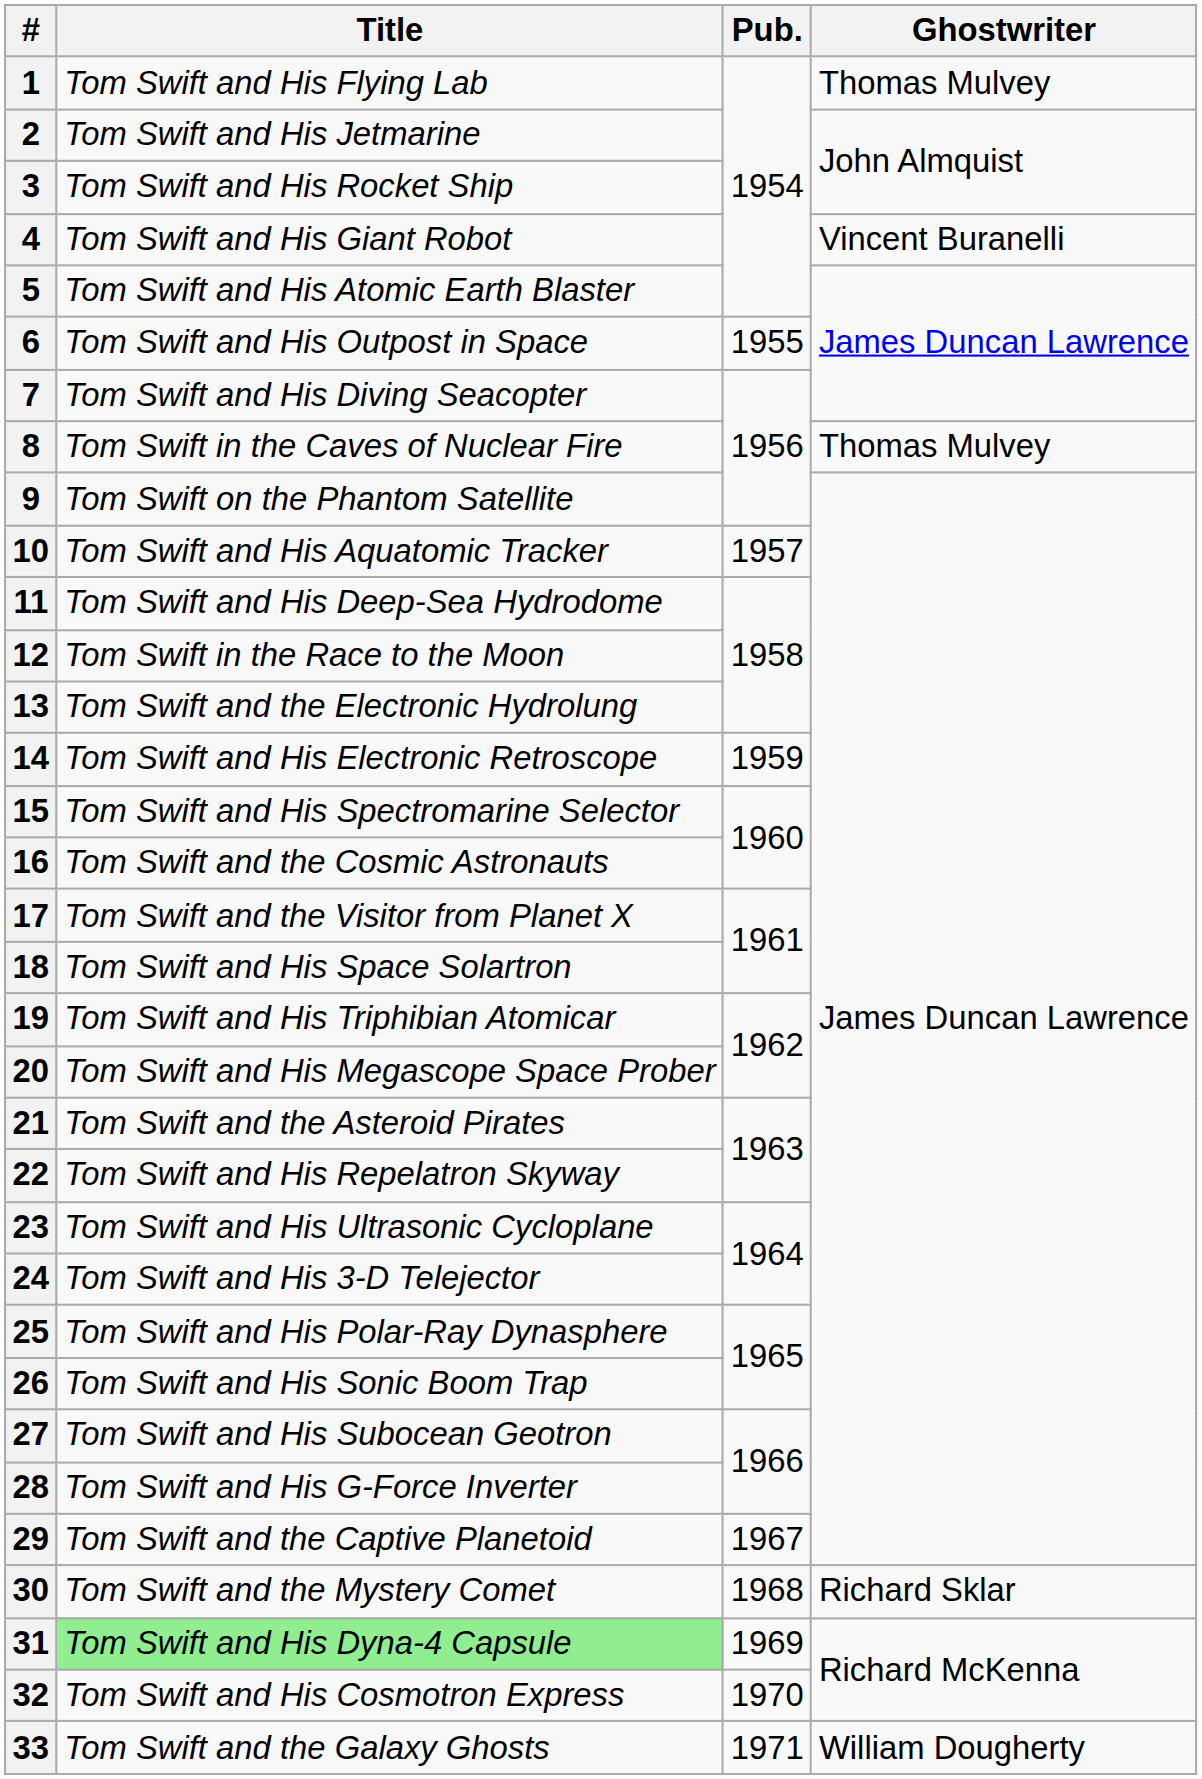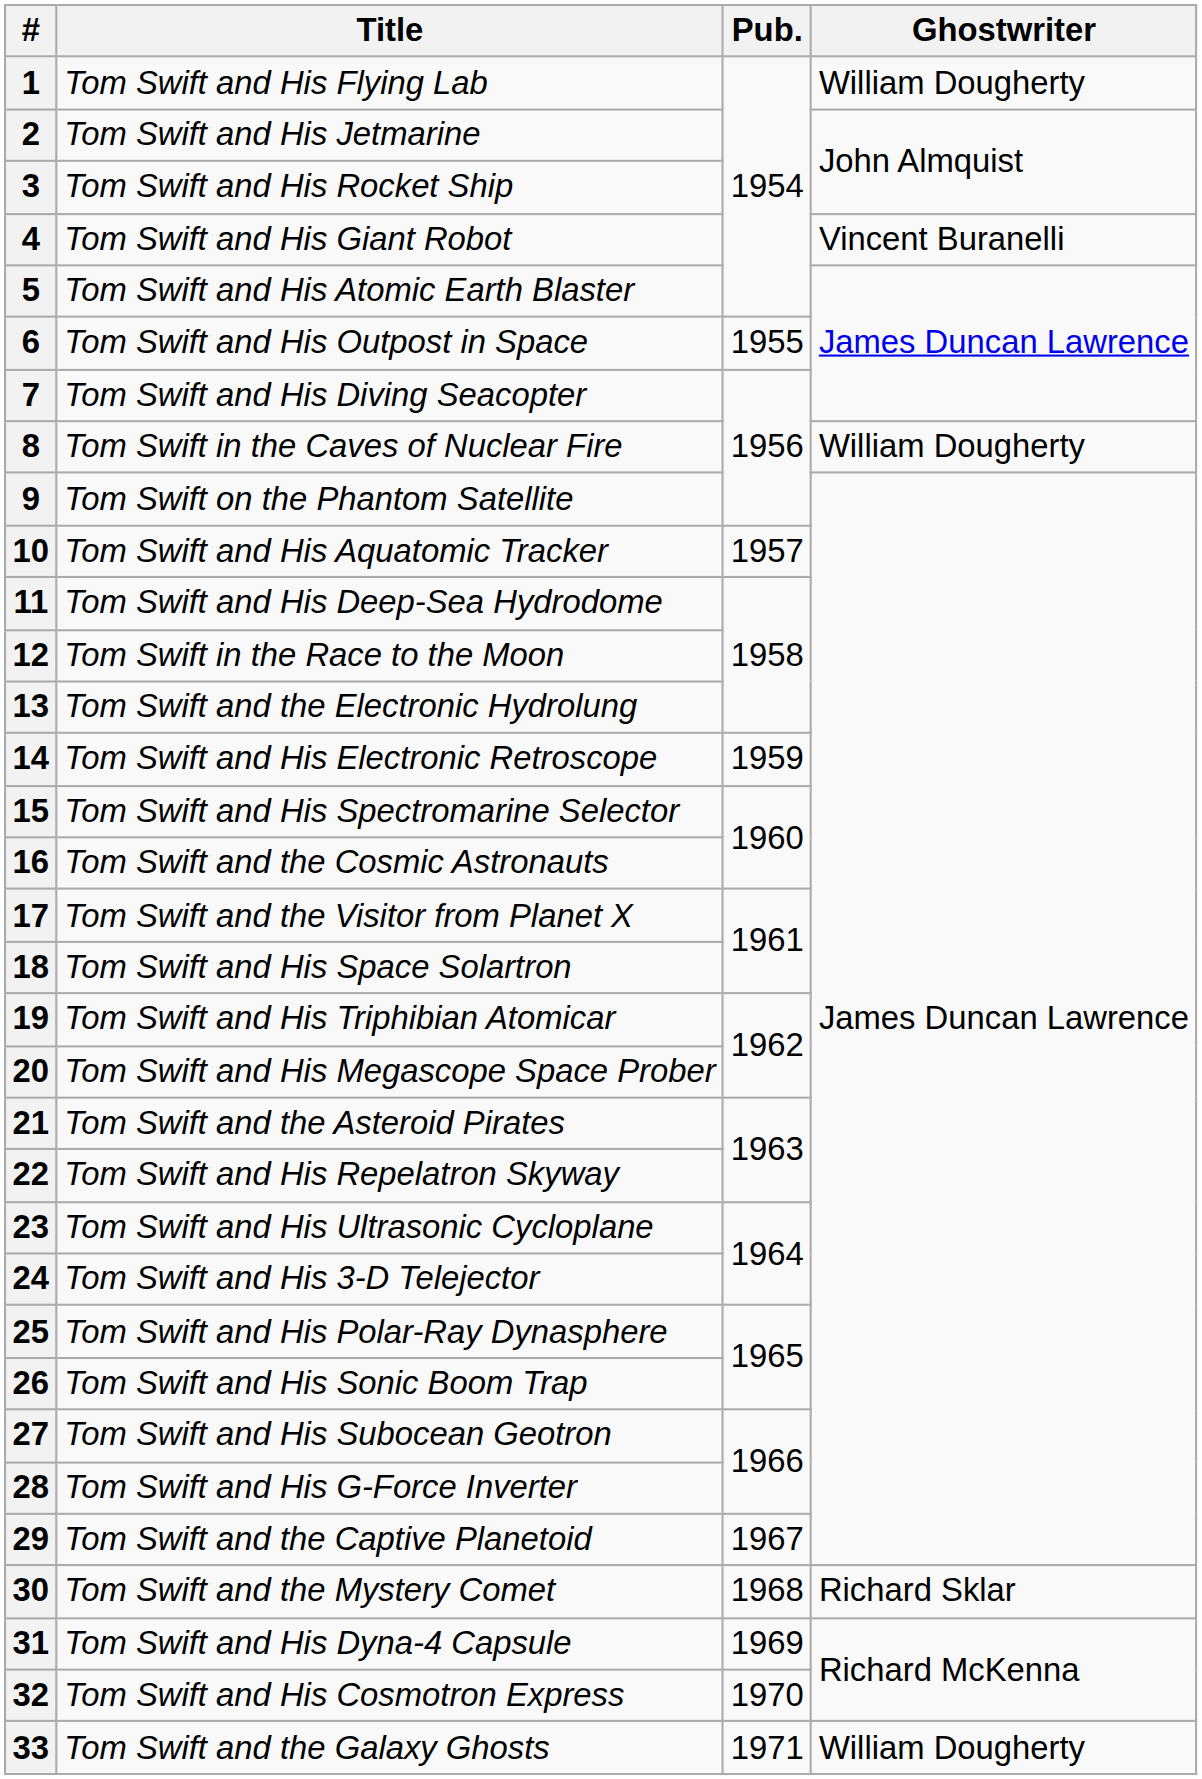1 | Ghostwriter: Thomas Mulvey -> William Dougherty
8 | Ghostwriter: Thomas Mulvey -> William Dougherty
31 | Title: lightgreen background -> no background
